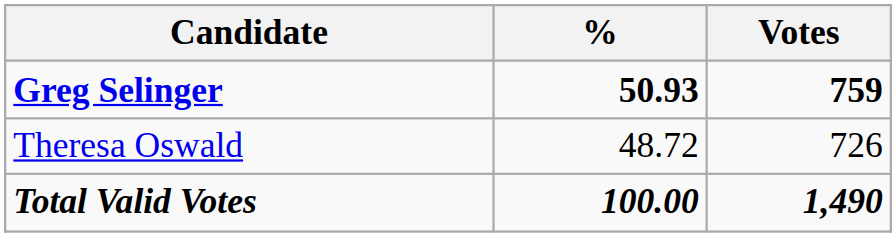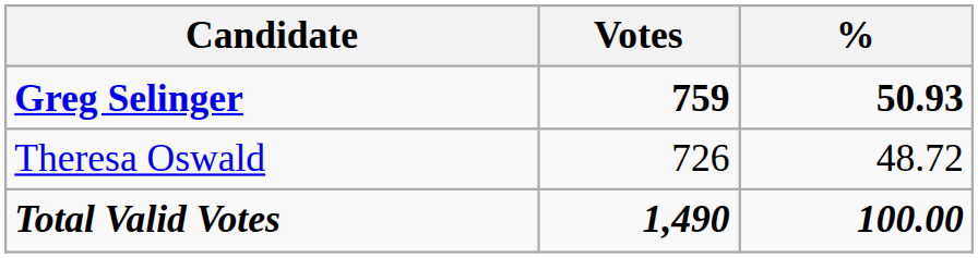columns swapped: Votes <-> %
